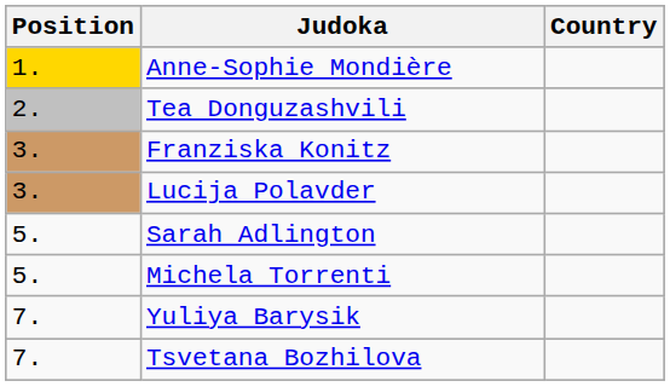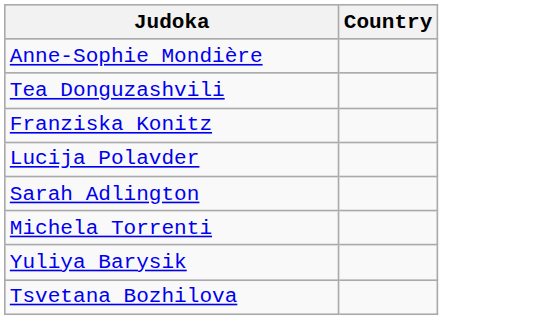- column: Position | 1. | 2. | 3. | 3. | 5. | 5. | 7. | 7.
